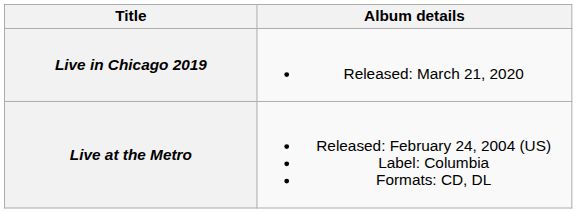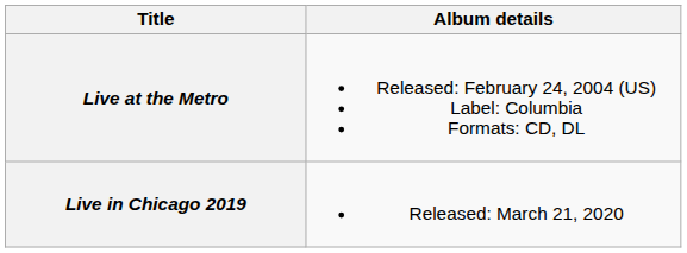rows swapped: Live at the Metro <-> Live in Chicago 2019
